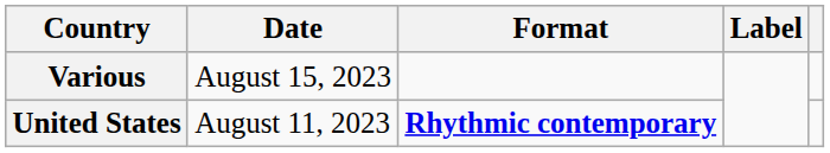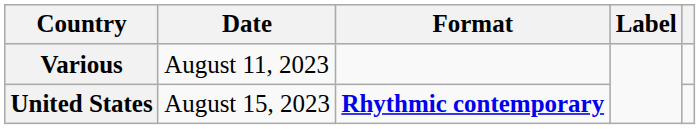Various | Date: August 15, 2023 -> August 11, 2023
United States | Date: August 11, 2023 -> August 15, 2023
